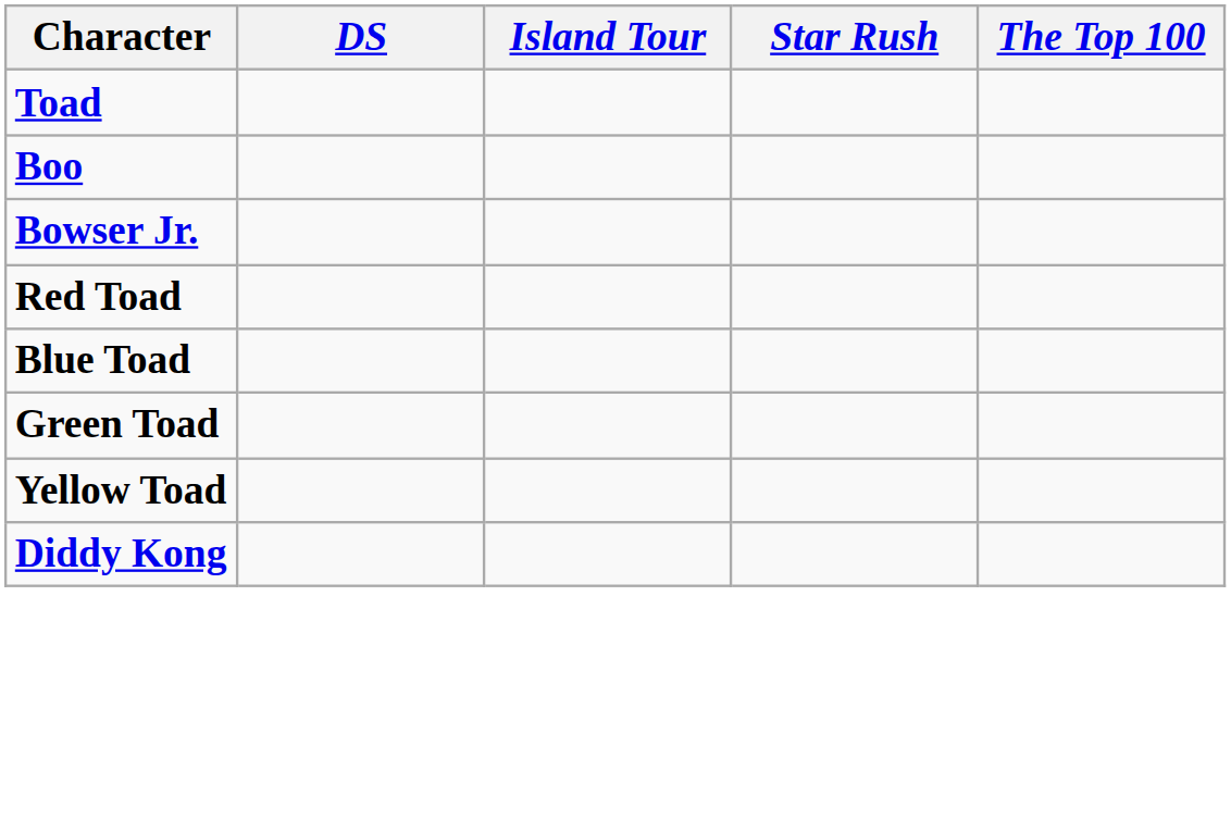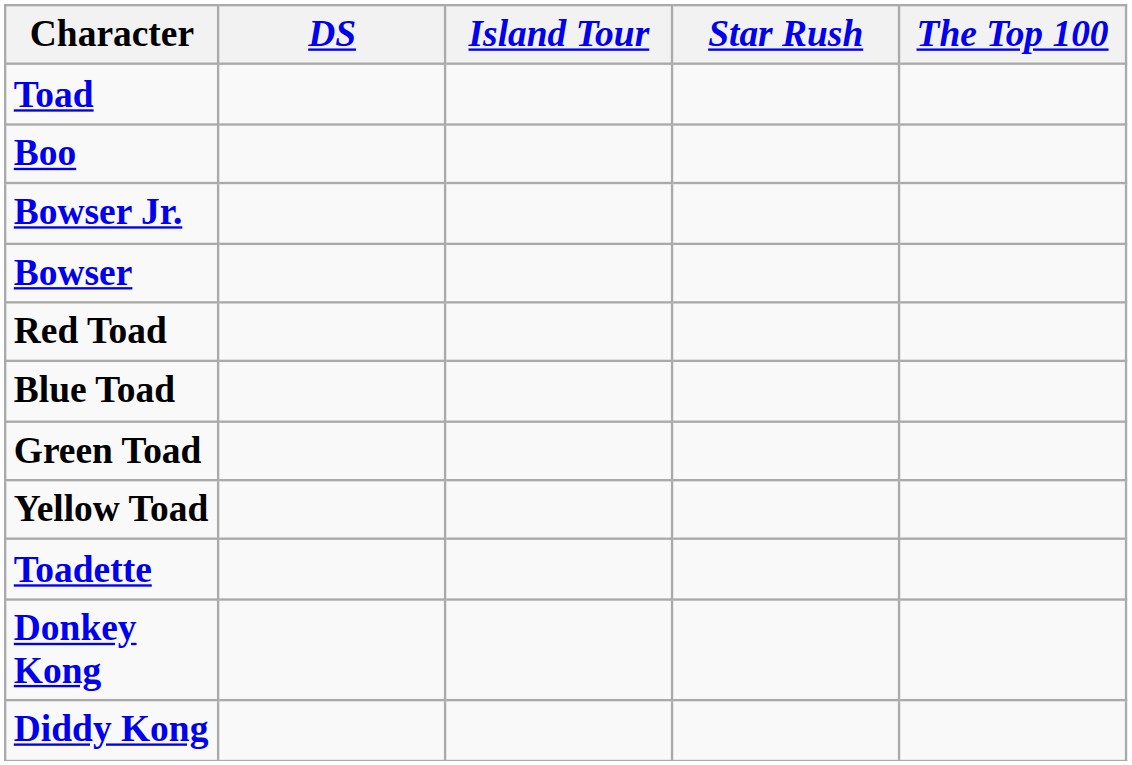+ row: Bowser
+ row: Toadette
+ row: Donkey Kong
